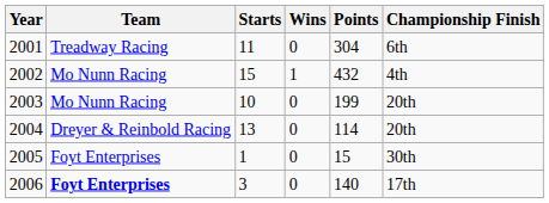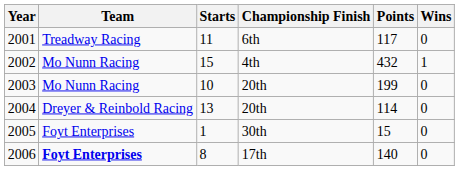columns swapped: Wins <-> Championship Finish
2001 | Points: 304 -> 117
2006 | Starts: 3 -> 8
